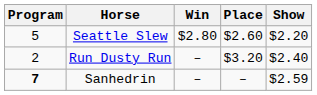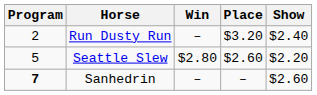rows swapped: Seattle Slew <-> Run Dusty Run
Sanhedrin | Show: $2.59 -> $2.60
